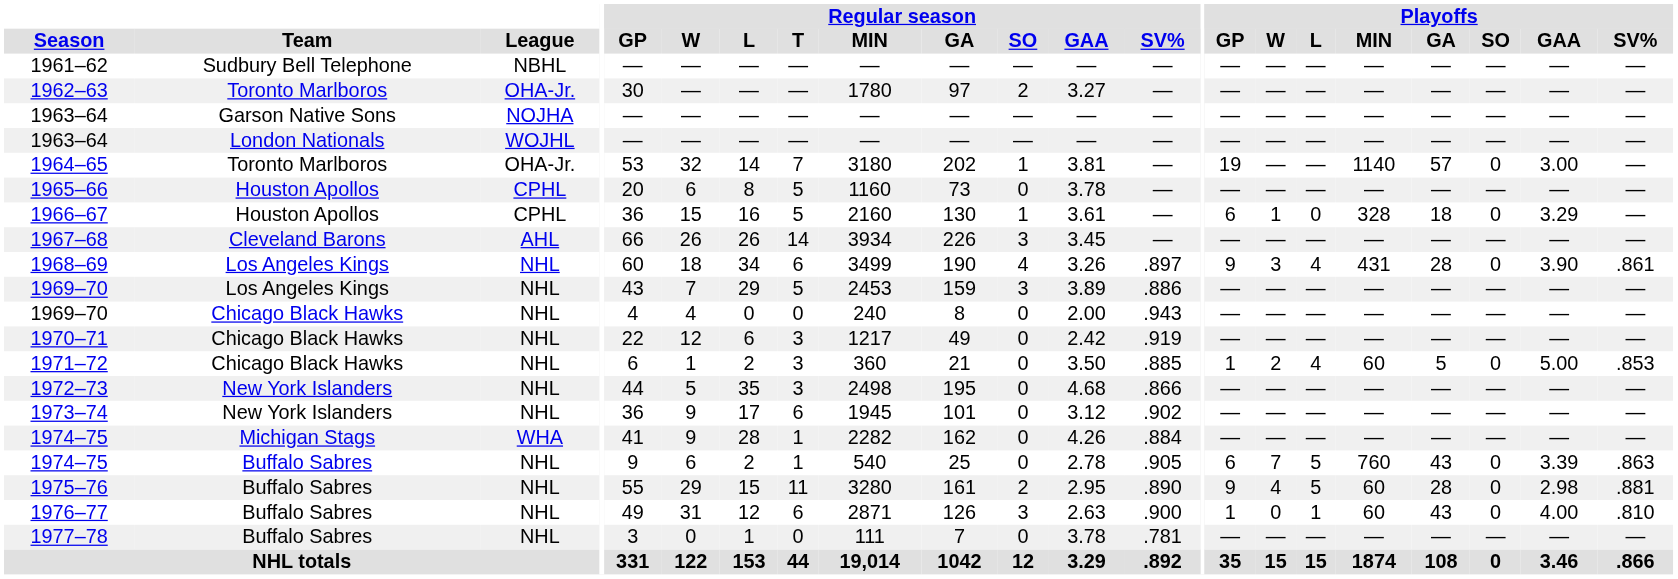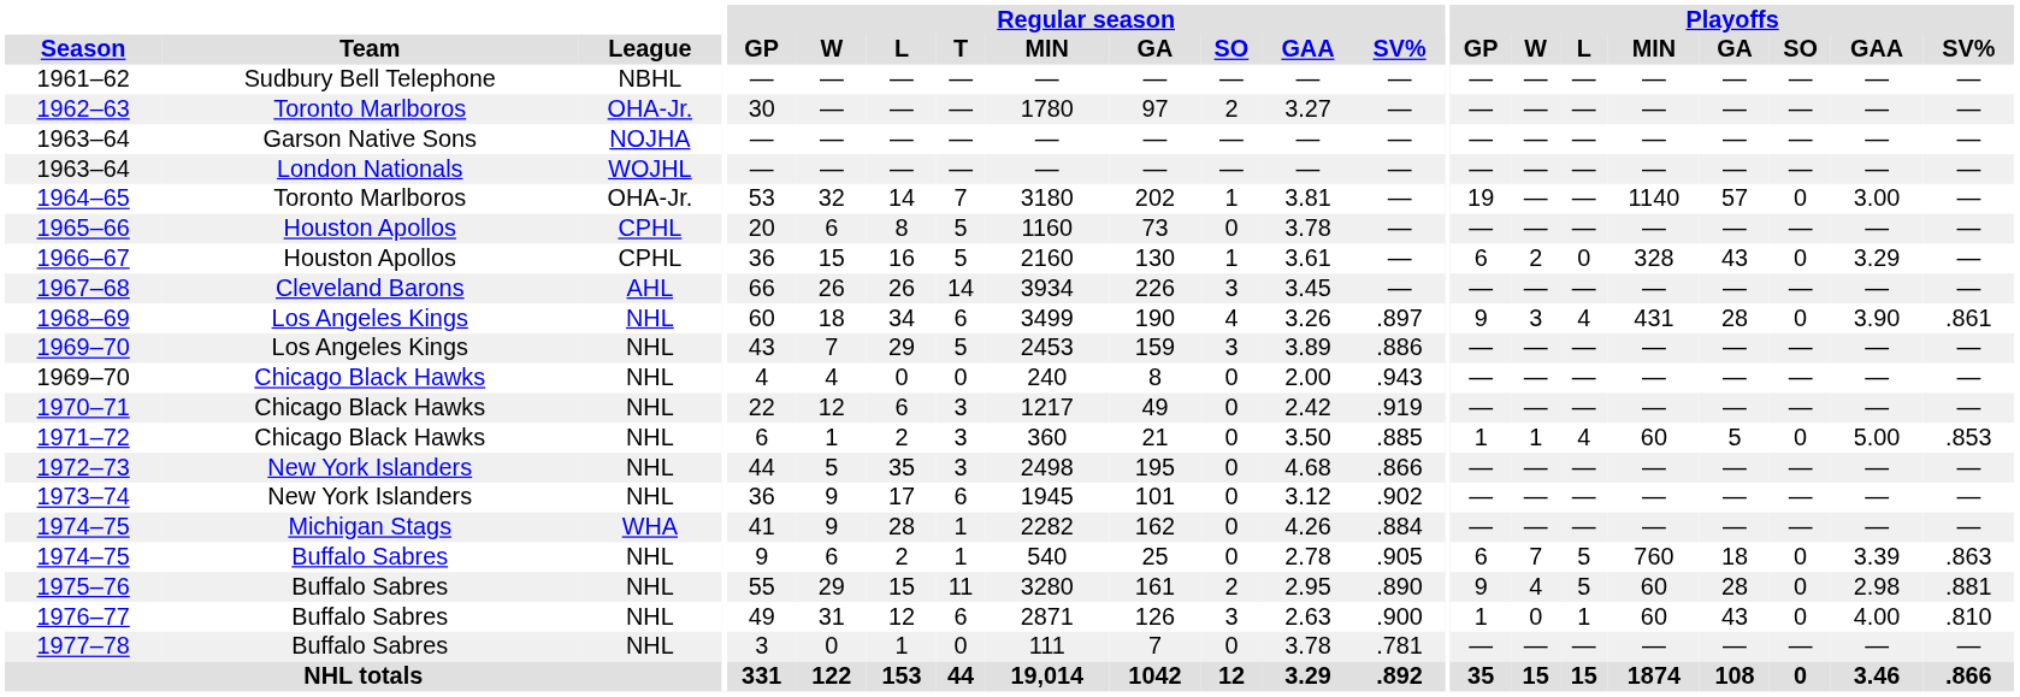1966–67 | Playoffs / W: 1 -> 2
1966–67 | Playoffs / GA: 18 -> 43
1971–72 | Playoffs / W: 2 -> 1
1974–75 / Buffalo Sabres | Playoffs / GA: 43 -> 18
